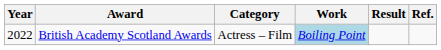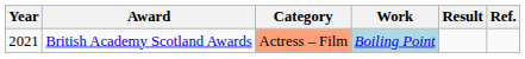British Academy Scotland Awards | Year: 2022 -> 2021
British Academy Scotland Awards | Category: no background -> lightsalmon background
